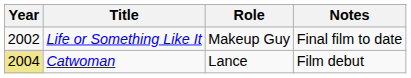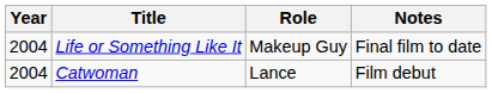Life or Something Like It | Year: 2002 -> 2004
Catwoman | Year: khaki background -> no background
